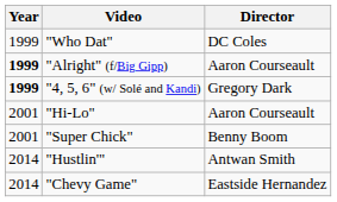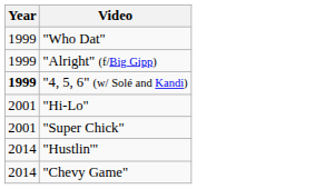- column: Director | DC Coles | Aaron Courseault | Gregory Dark | Aaron Courseault | Benny Boom | Antwan Smith | Eastside Hernandez
"Alright" (f/Big Gipp) | Year: bold -> normal
